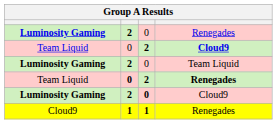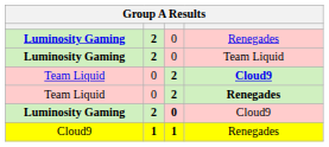rows swapped: Team Liquid / Cloud9 <-> Luminosity Gaming / Team Liquid
Team Liquid / Renegades | column 2: bold -> normal
